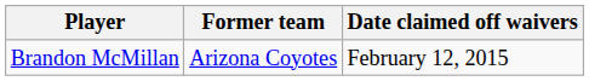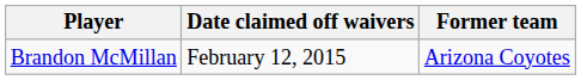columns swapped: Former team <-> Date claimed off waivers
